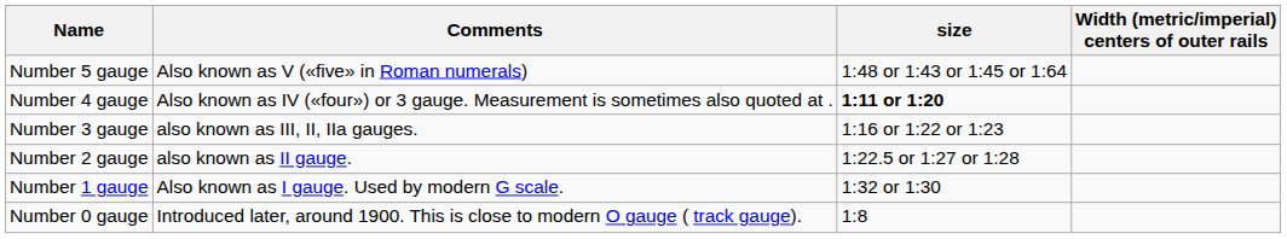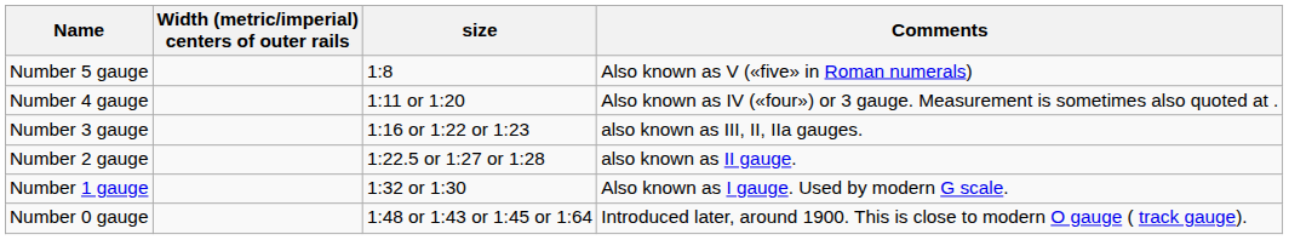columns swapped: Width (metric/imperial) centers of outer rails <-> Comments
Number 5 gauge | size: 1:48 or 1:43 or 1:45 or 1:64 -> 1:8
Number 4 gauge | size: bold -> normal
Number 0 gauge | size: 1:8 -> 1:48 or 1:43 or 1:45 or 1:64
